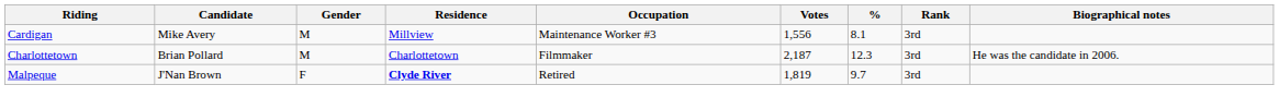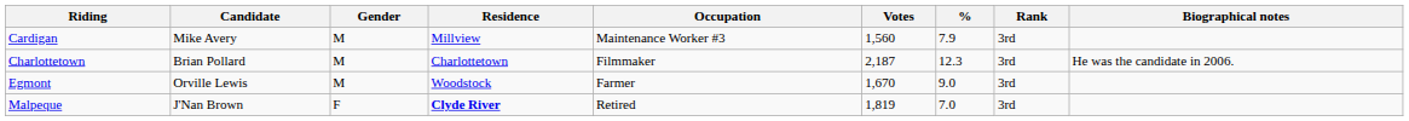Cardigan | Votes: 1,556 -> 1,560
Cardigan | %: 8.1 -> 7.9
+ row: Egmont | Orville Lewis | M | Woodstock | Farmer | 1,670 | 9.0 | 3rd
Malpeque | %: 9.7 -> 7.0
